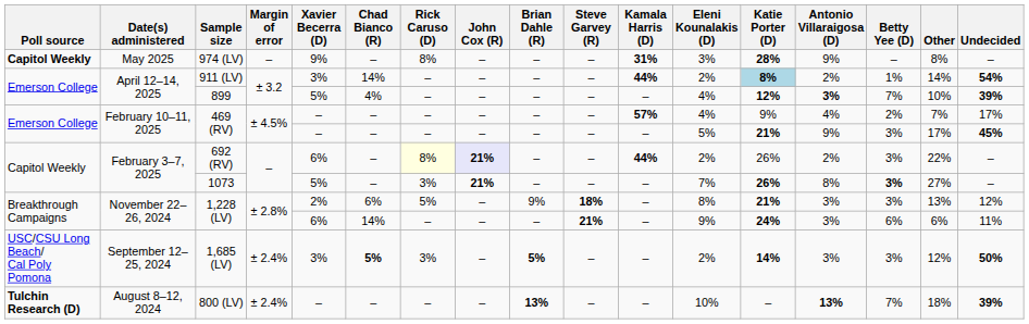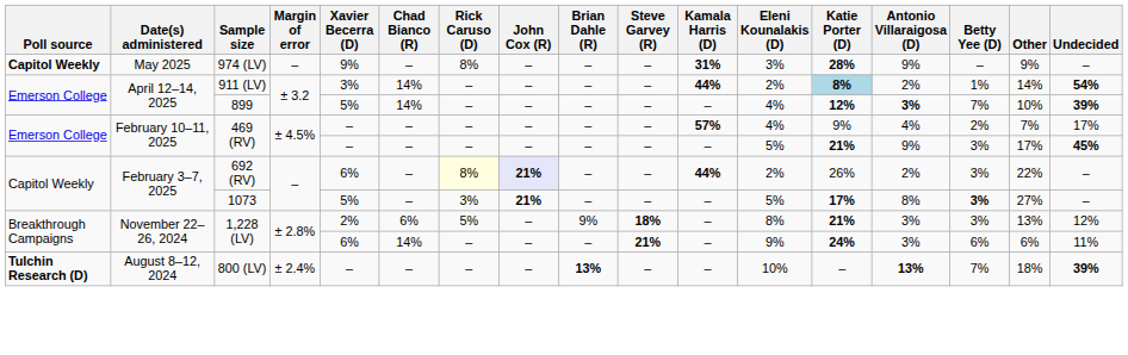974 (LV) | Other: 8% -> 9%
899 | Chad Bianco (R): 4% -> 14%
1073 | Eleni Kounalakis (D): 7% -> 5%
1073 | Katie Porter (D): 26% -> 17%
- row: USC/CSU Long Beach/ Cal Poly Pomona | September 12–25, 2024 | 1,685 (LV) | ± 2.4% | 3% | 5% | 3% | – | 5% | – | – | 2% | 14% | 3% | 3% | 12% | 50%
